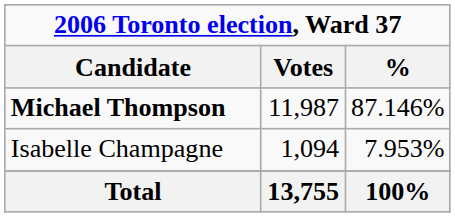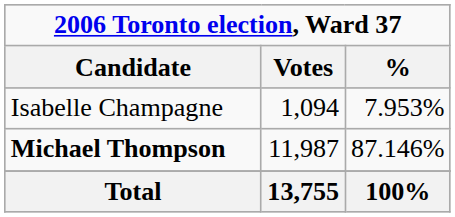rows swapped: Michael Thompson <-> Isabelle Champagne
